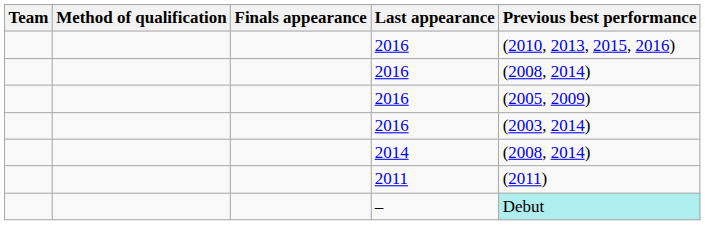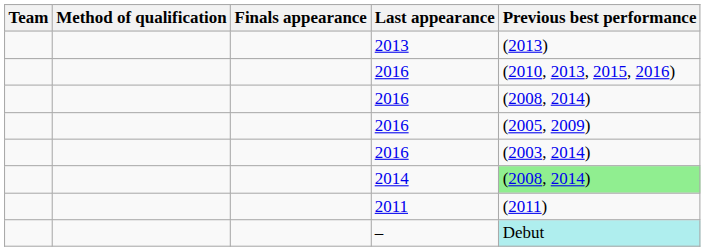+ row: 2013 | (2013)
2014 | Previous best performance: no background -> lightgreen background
